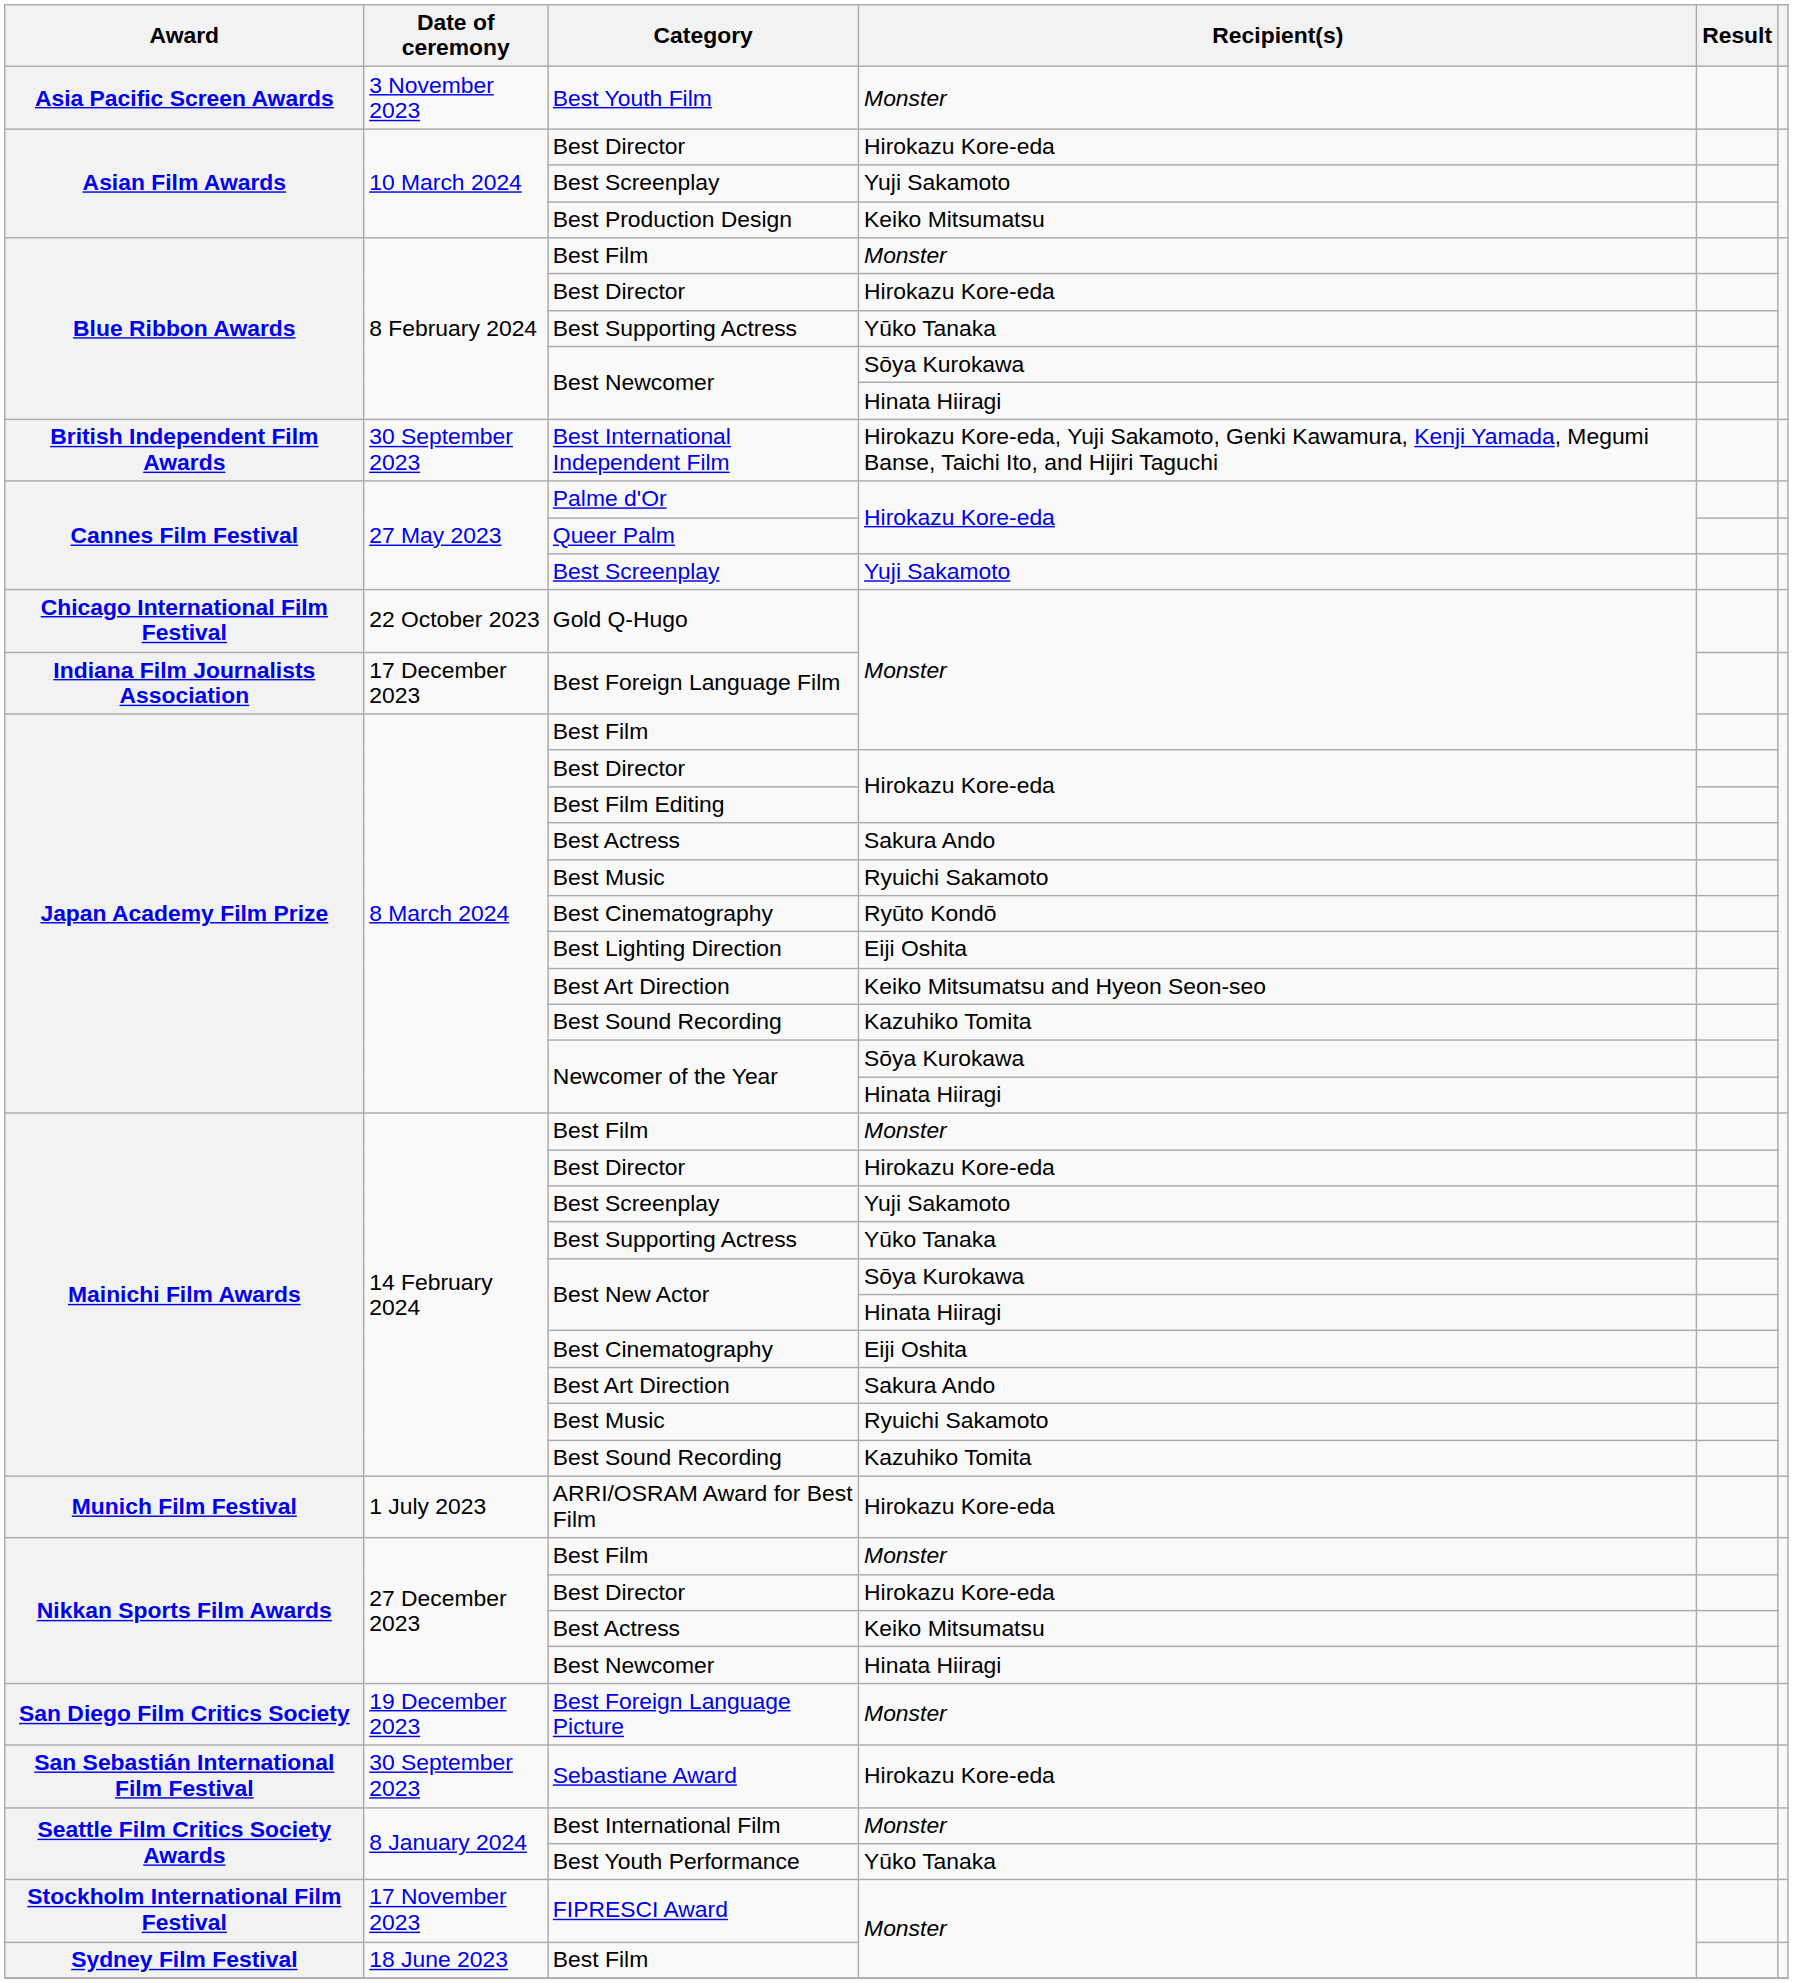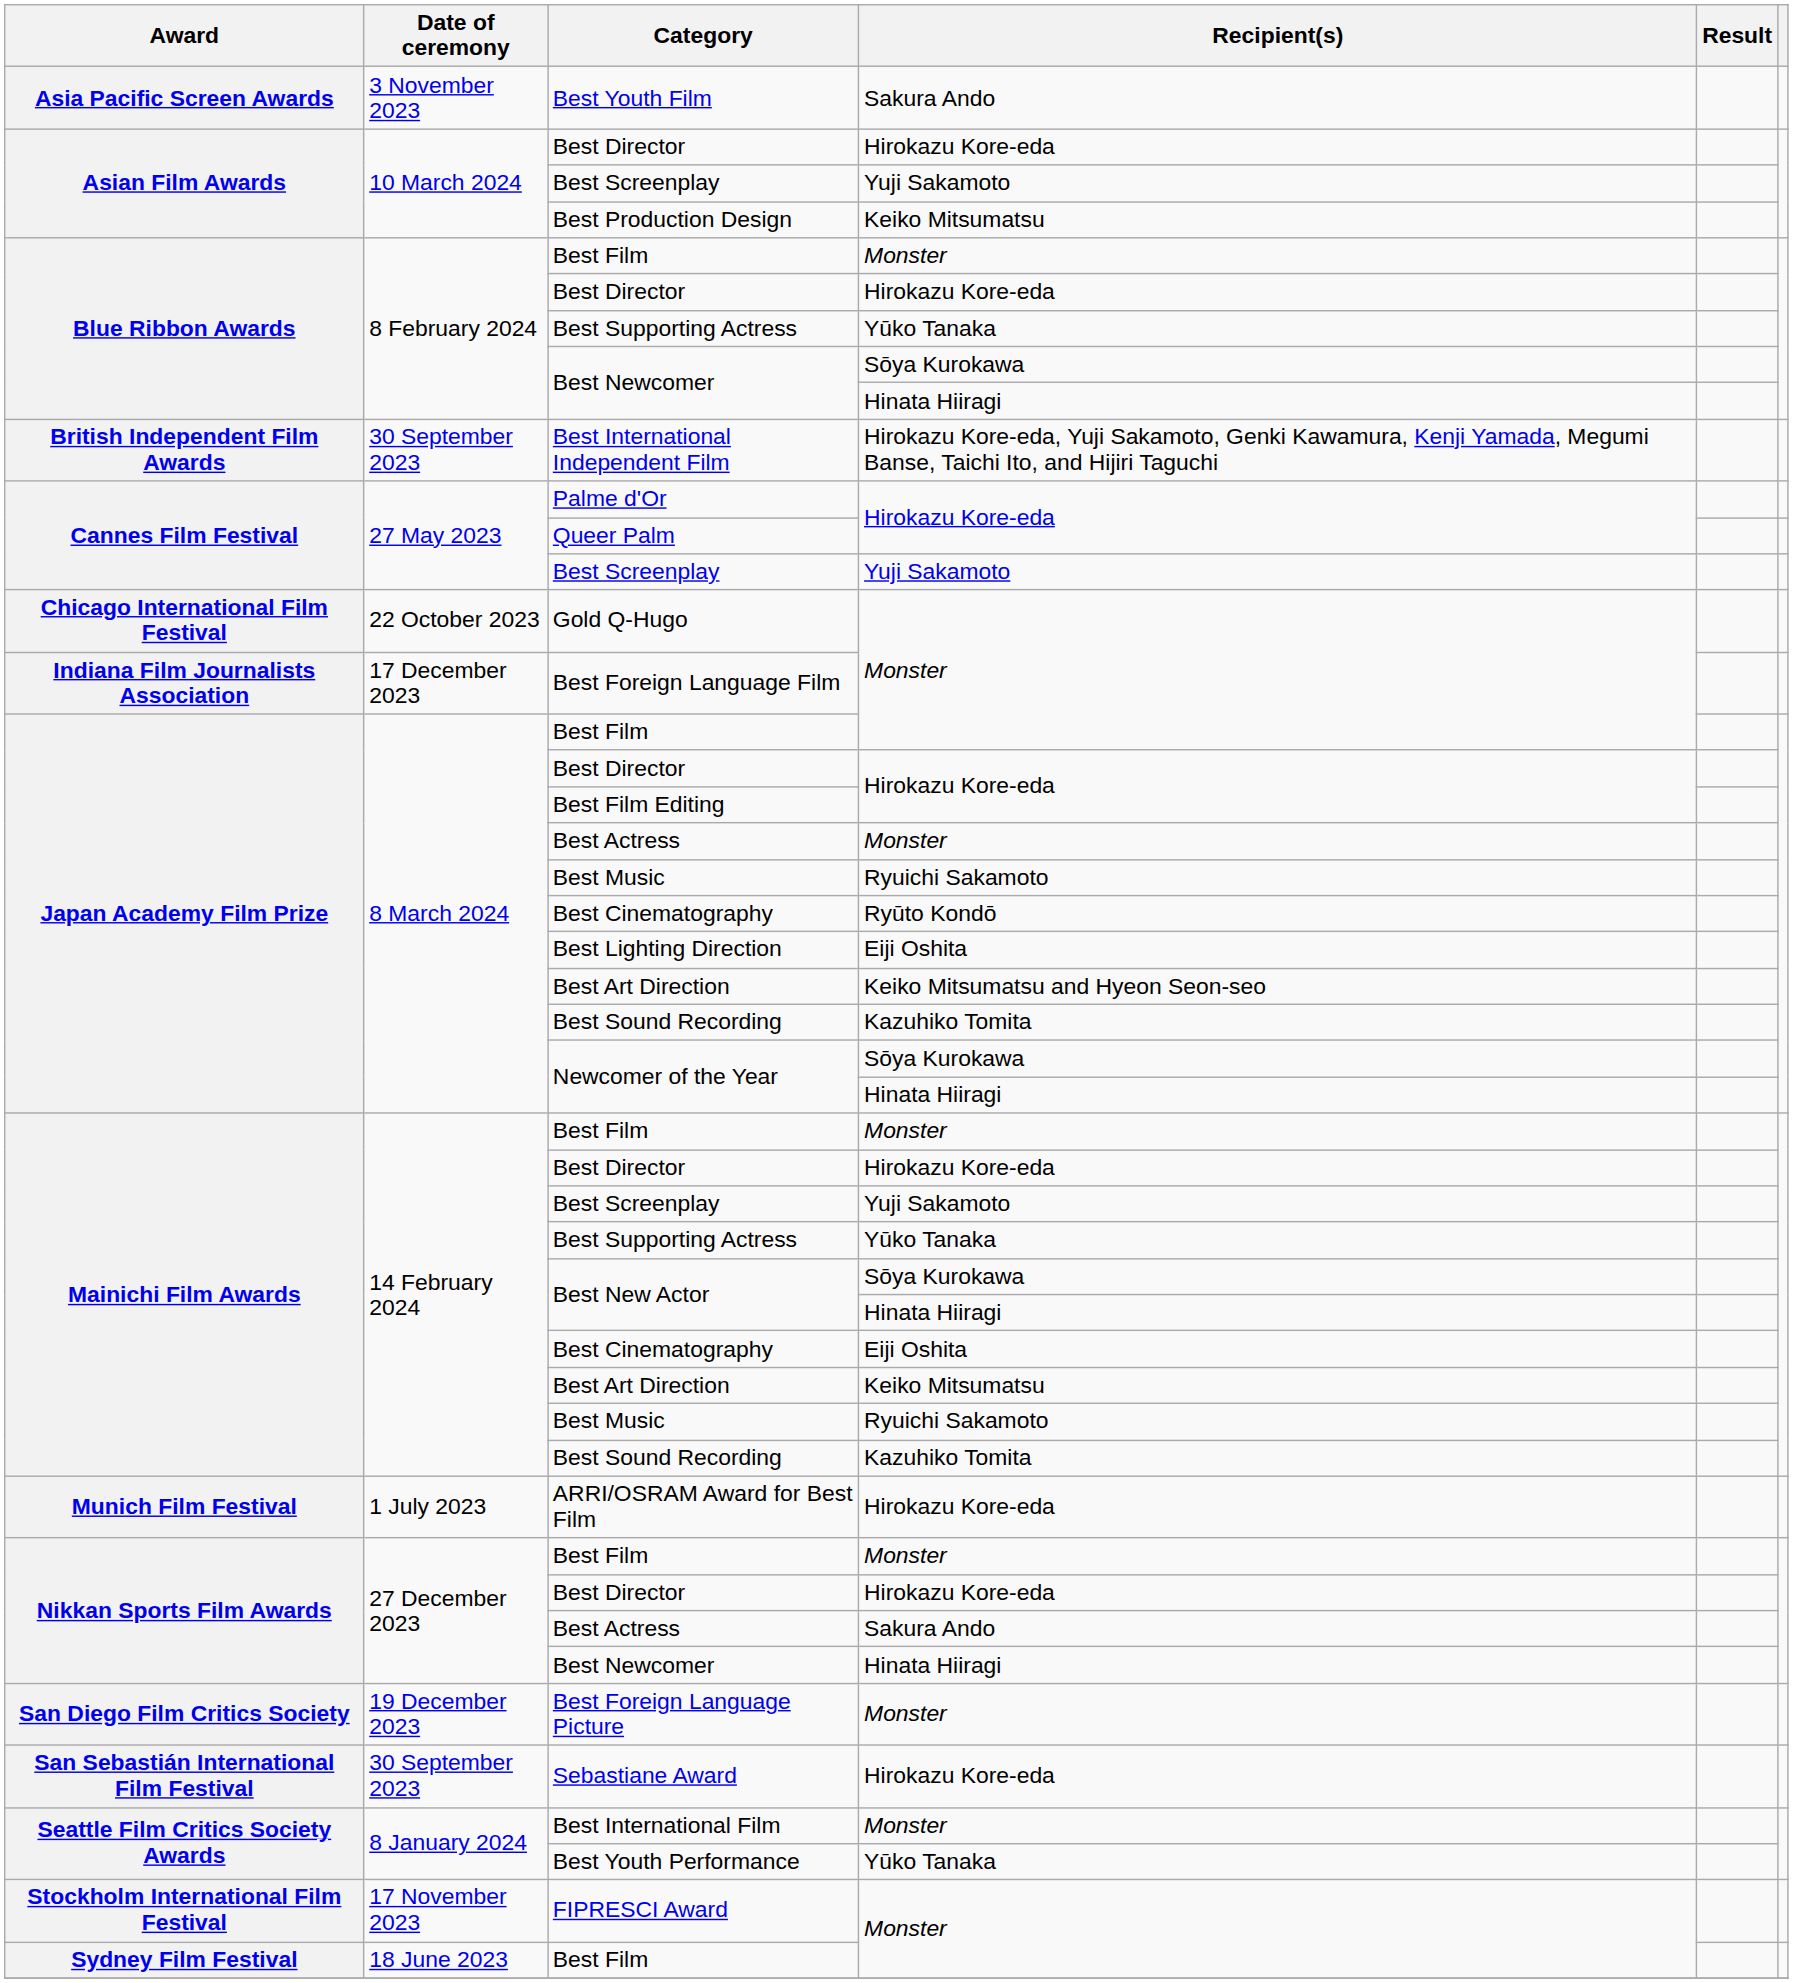Best Youth Film | Recipient(s): Monster -> Sakura Ando
Japan Academy Film Prize / Best Actress | Recipient(s): Sakura Ando -> Monster
Mainichi Film Awards / Best Art Direction | Recipient(s): Sakura Ando -> Keiko Mitsumatsu
Nikkan Sports Film Awards / Best Actress | Recipient(s): Keiko Mitsumatsu -> Sakura Ando
